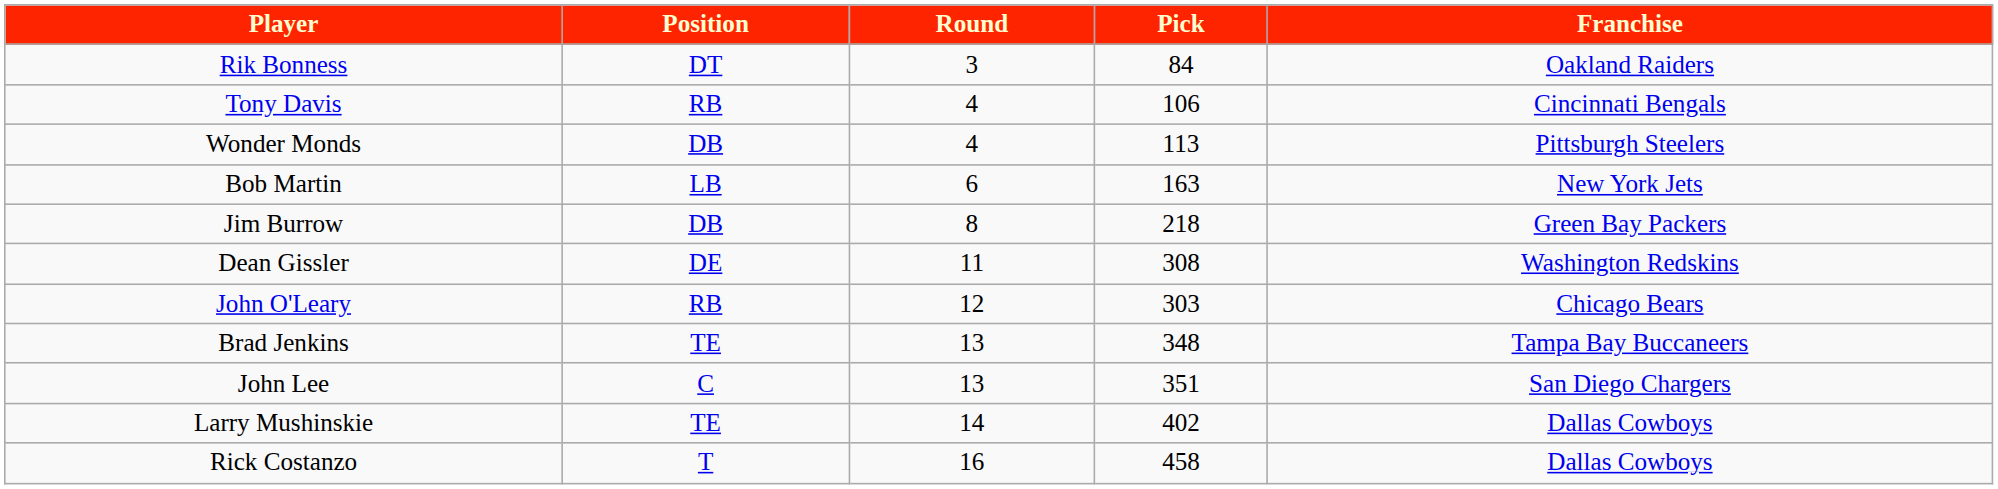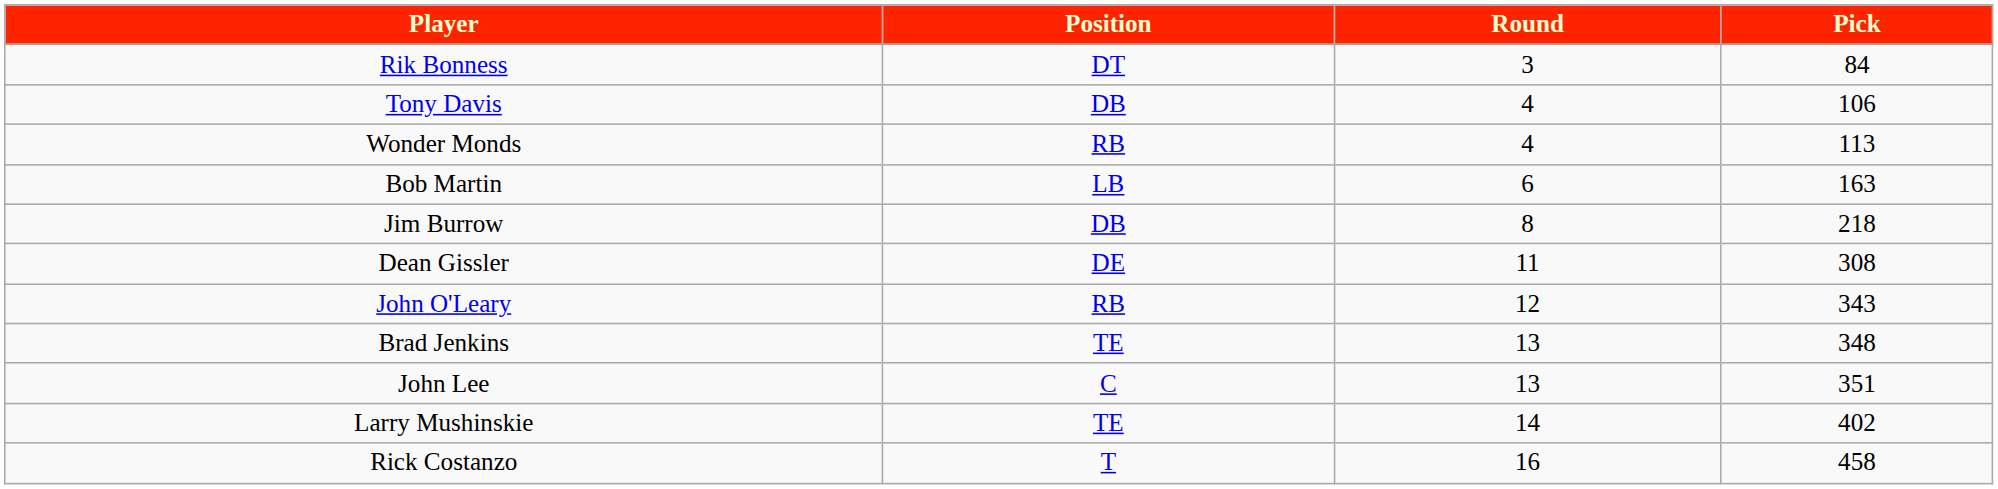- column: Franchise | Oakland Raiders | Cincinnati Bengals | Pittsburgh Steelers | New York Jets | Green Bay Packers | Washington Redskins | Chicago Bears | Tampa Bay Buccaneers | San Diego Chargers | Dallas Cowboys | Dallas Cowboys
Tony Davis | Position: RB -> DB
Wonder Monds | Position: DB -> RB
John O'Leary | Pick: 303 -> 343
